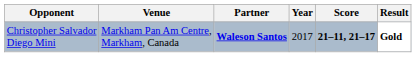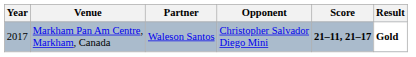columns swapped: Year <-> Opponent
Markham Pan Am Centre, Markham, Canada | Partner: bold -> normal
